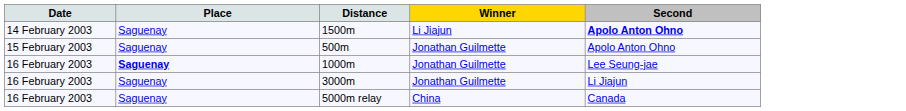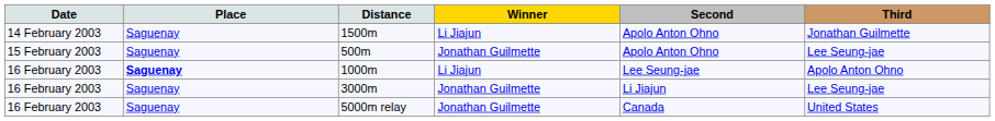+ column: Third | Jonathan Guilmette | Lee Seung-jae | Apolo Anton Ohno | Lee Seung-jae | United States
1500m | Second: bold -> normal
1000m | Winner: Jonathan Guilmette -> Li Jiajun
5000m relay | Winner: China -> Jonathan Guilmette
